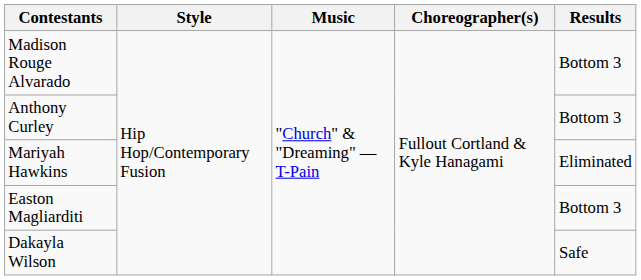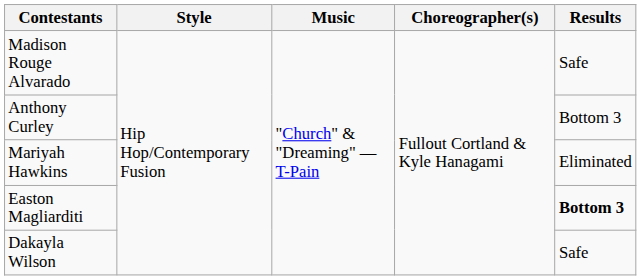Madison Rouge Alvarado | Results: Bottom 3 -> Safe
Easton Magliarditi | Results: normal -> bold
